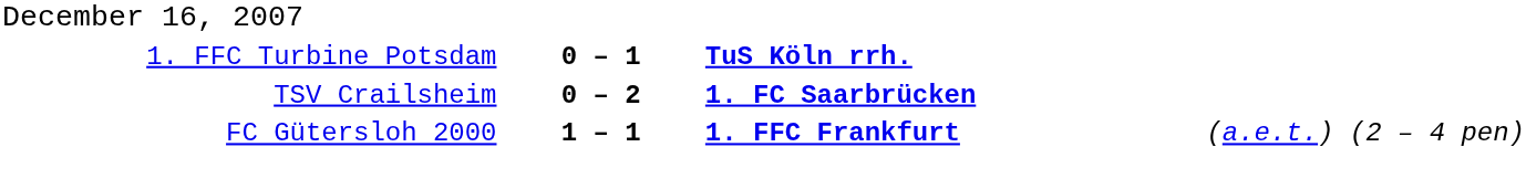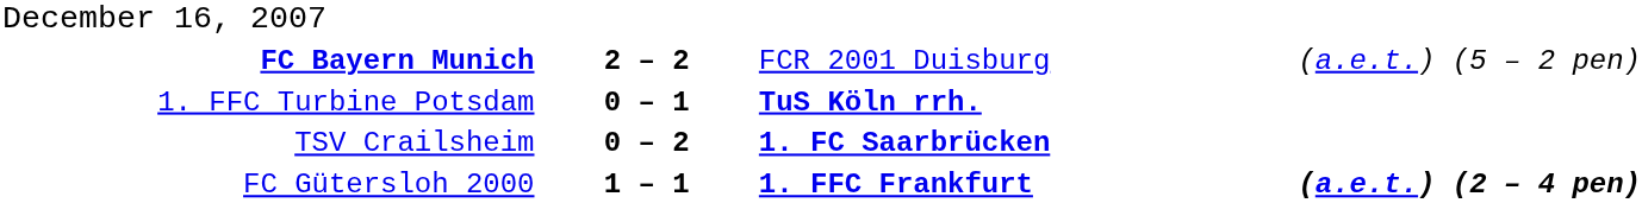+ row: FC Bayern Munich | 2 – 2 | FCR 2001 Duisburg | (a.e.t.) (5 – 2 pen)
FC Gütersloh 2000 | column 4: normal -> bold
